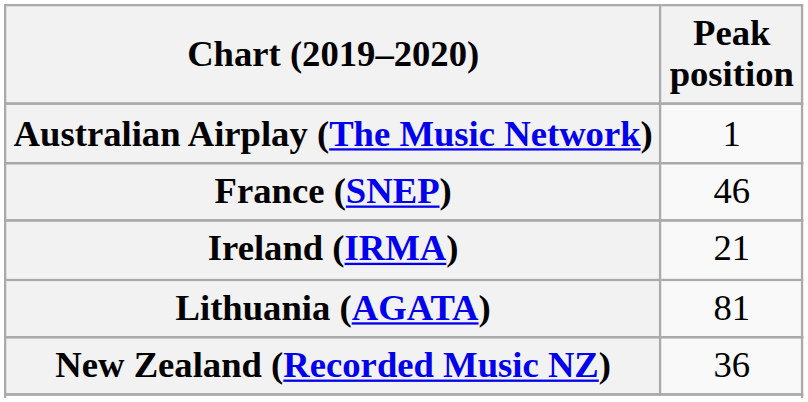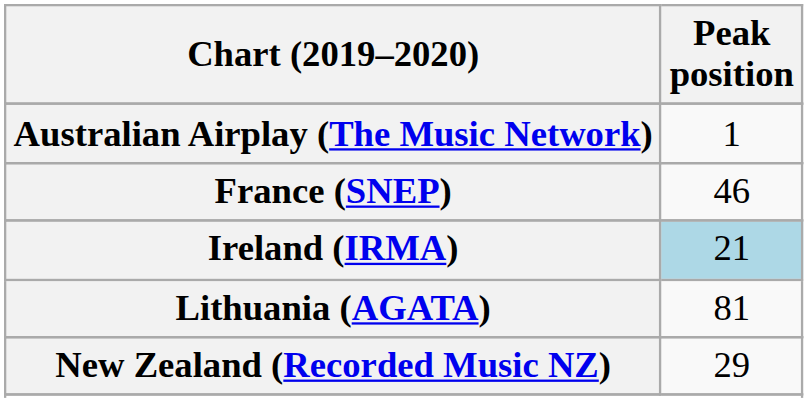Ireland (IRMA) | Peak position: no background -> lightblue background
New Zealand (Recorded Music NZ) | Peak position: 36 -> 29
